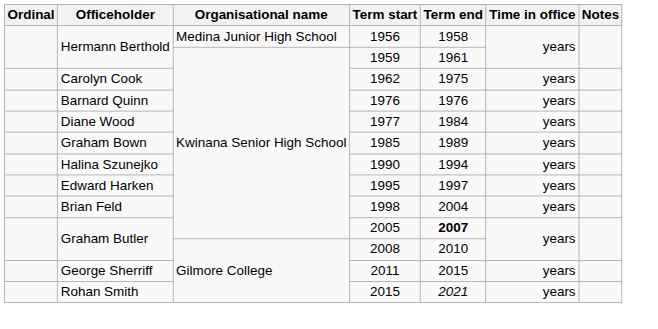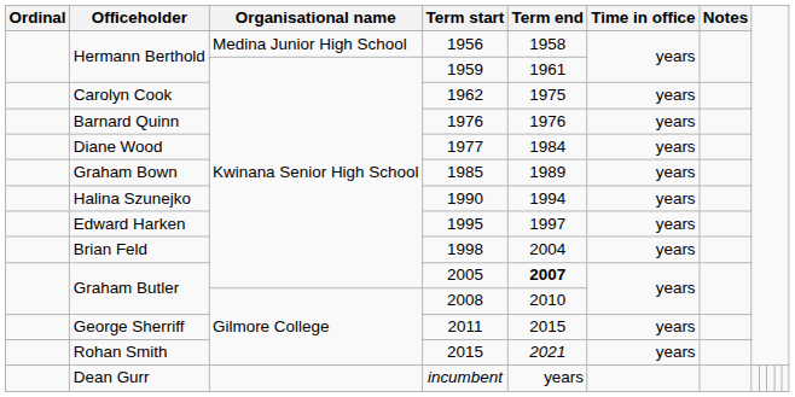+ row: Dean Gurr | incumbent | years
